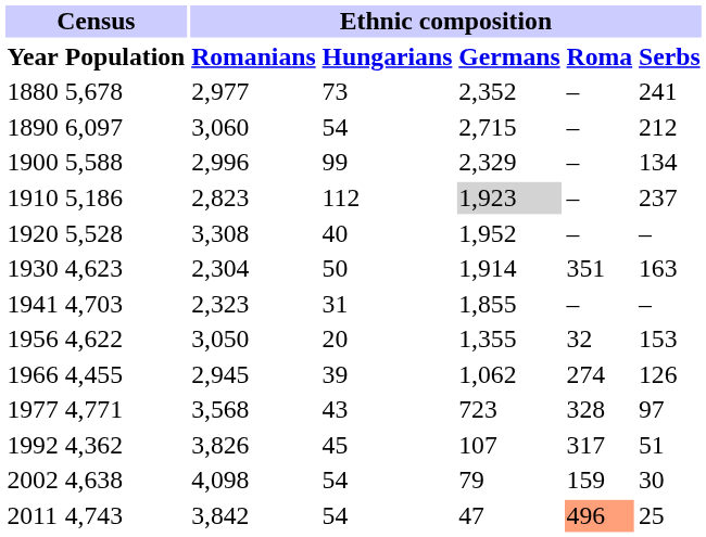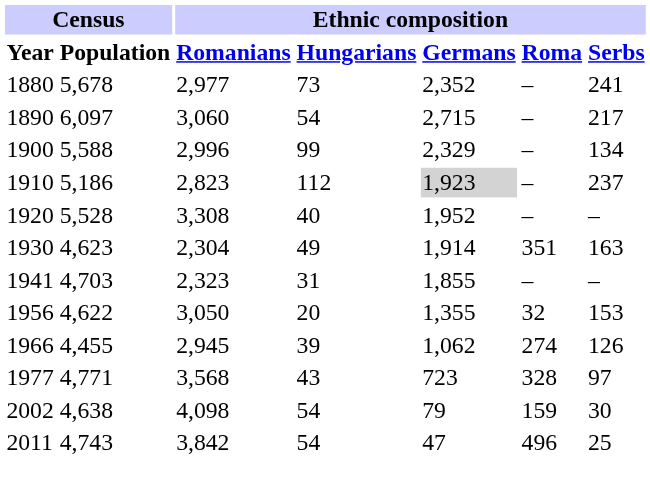1890 | Ethnic composition / Serbs: 212 -> 217
1930 | Ethnic composition / Hungarians: 50 -> 49
- row: 1992 | 4,362 | 3,826 | 45 | 107 | 317 | 51
2011 | Ethnic composition / Roma: lightsalmon background -> no background
